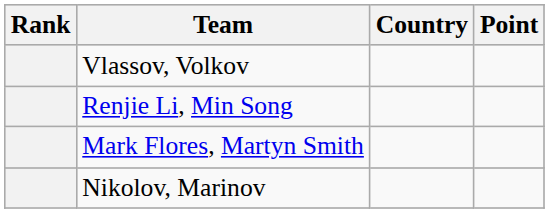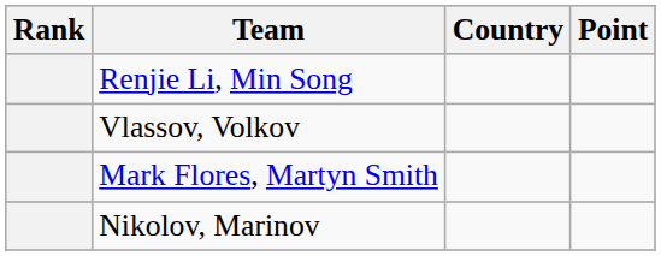rows swapped: Renjie Li, Min Song <-> Vlassov, Volkov
